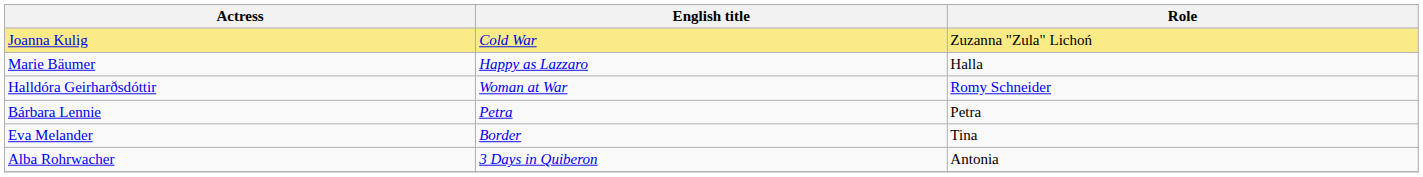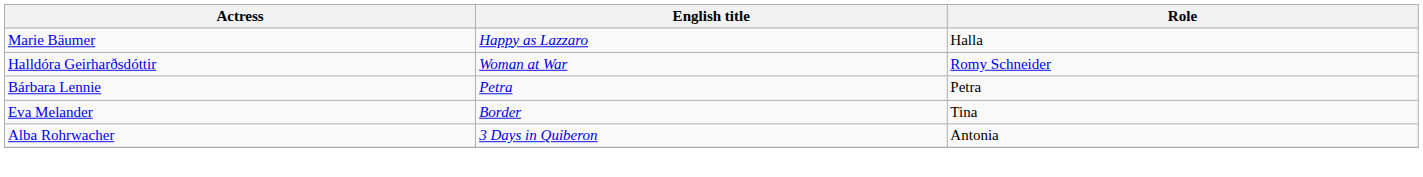- row: Joanna Kulig | Cold War | Zuzanna "Zula" Lichoń
